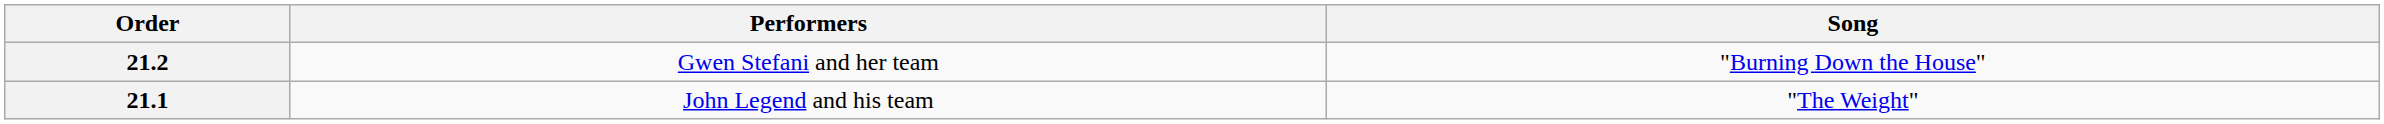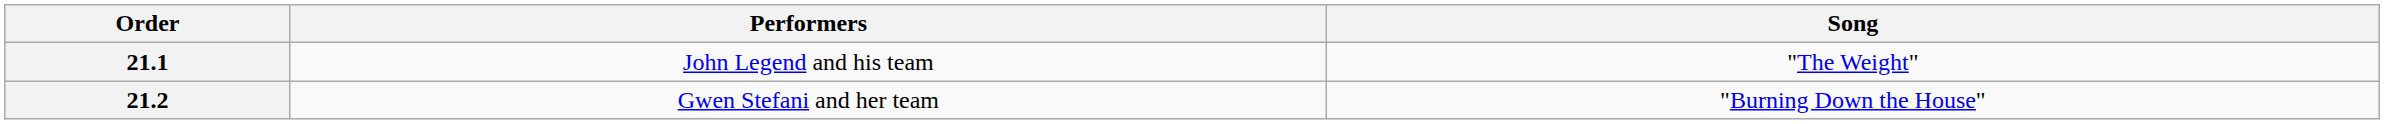rows swapped: 21.1 <-> 21.2
